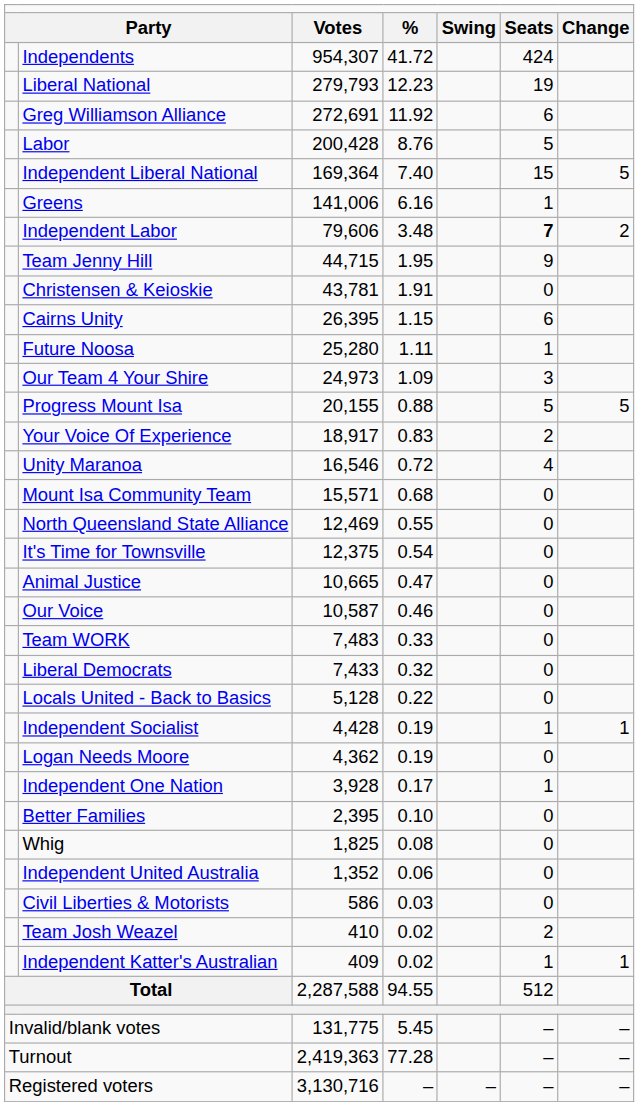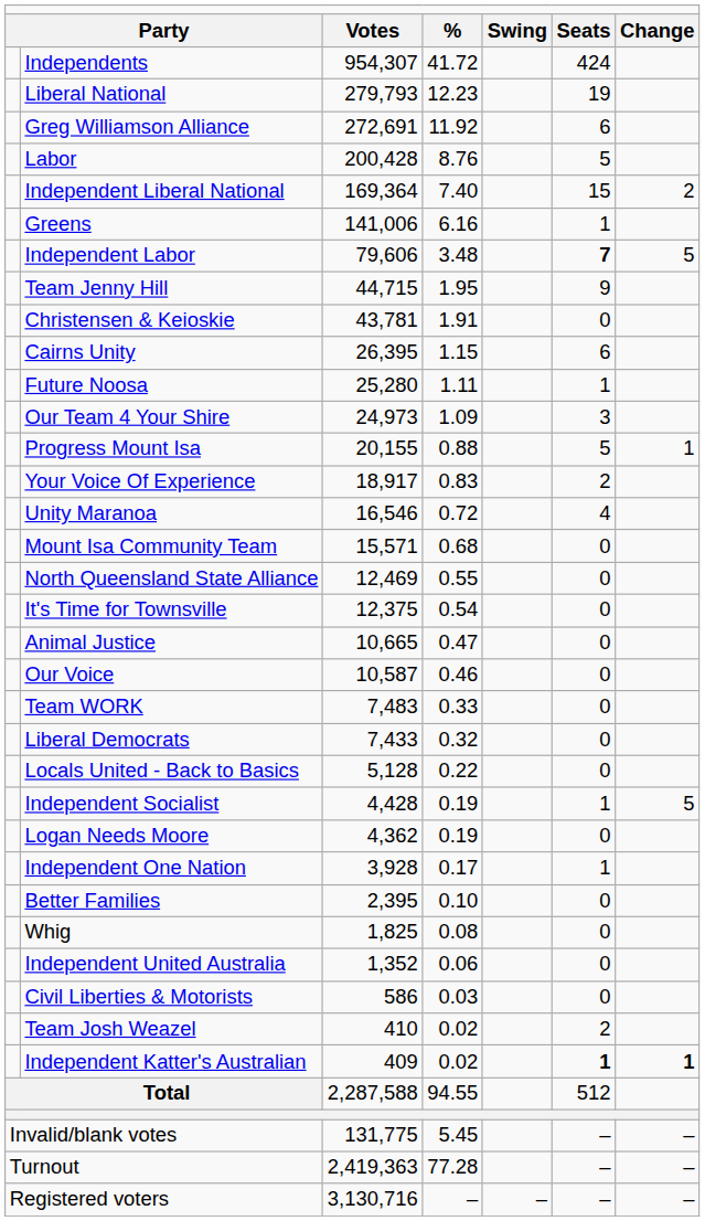Independent Liberal National | column 7: 5 -> 2
Independent Labor | column 7: 2 -> 5
Progress Mount Isa | column 7: 5 -> 1
Independent Socialist | column 7: 1 -> 5
Independent Katter's Australian | column 6: normal -> bold
Independent Katter's Australian | column 7: normal -> bold
